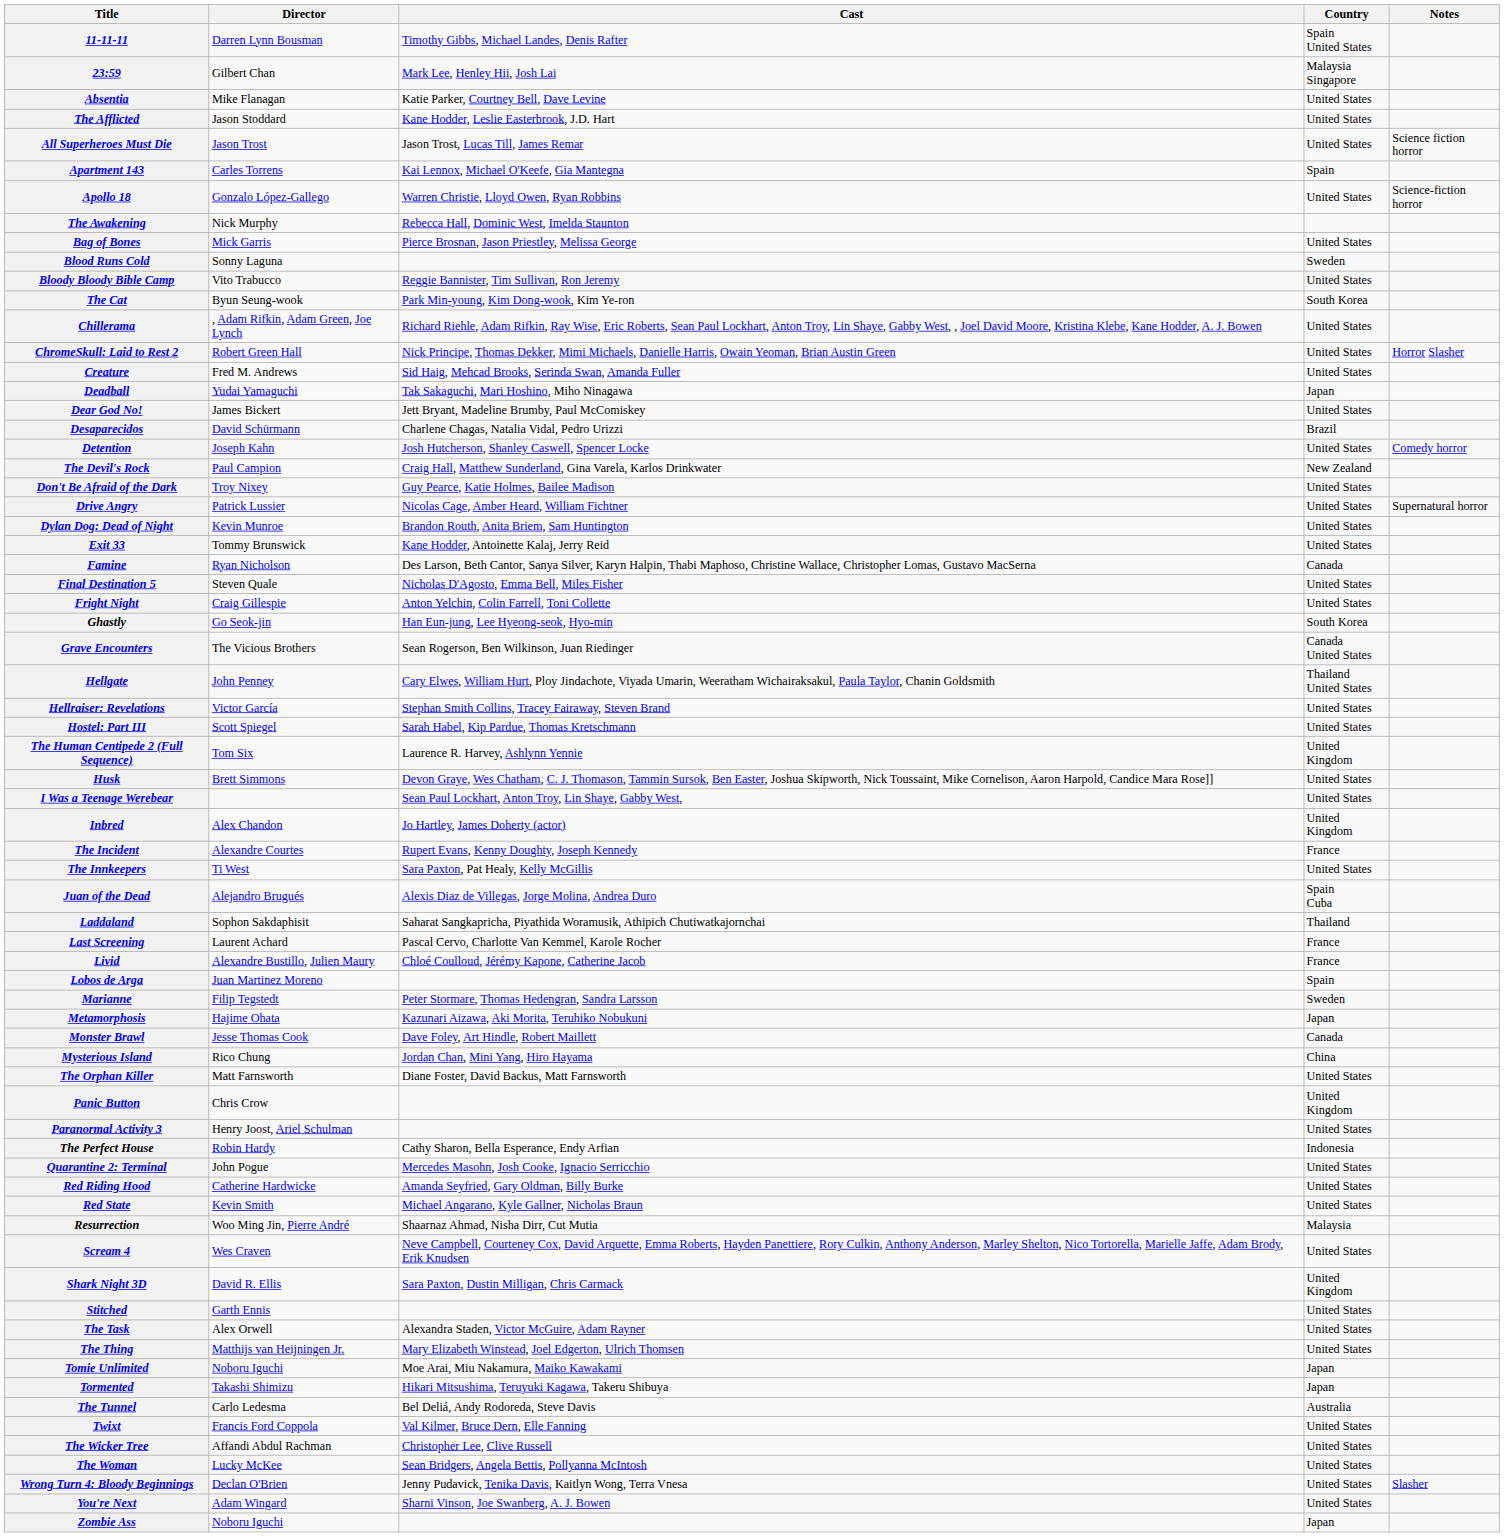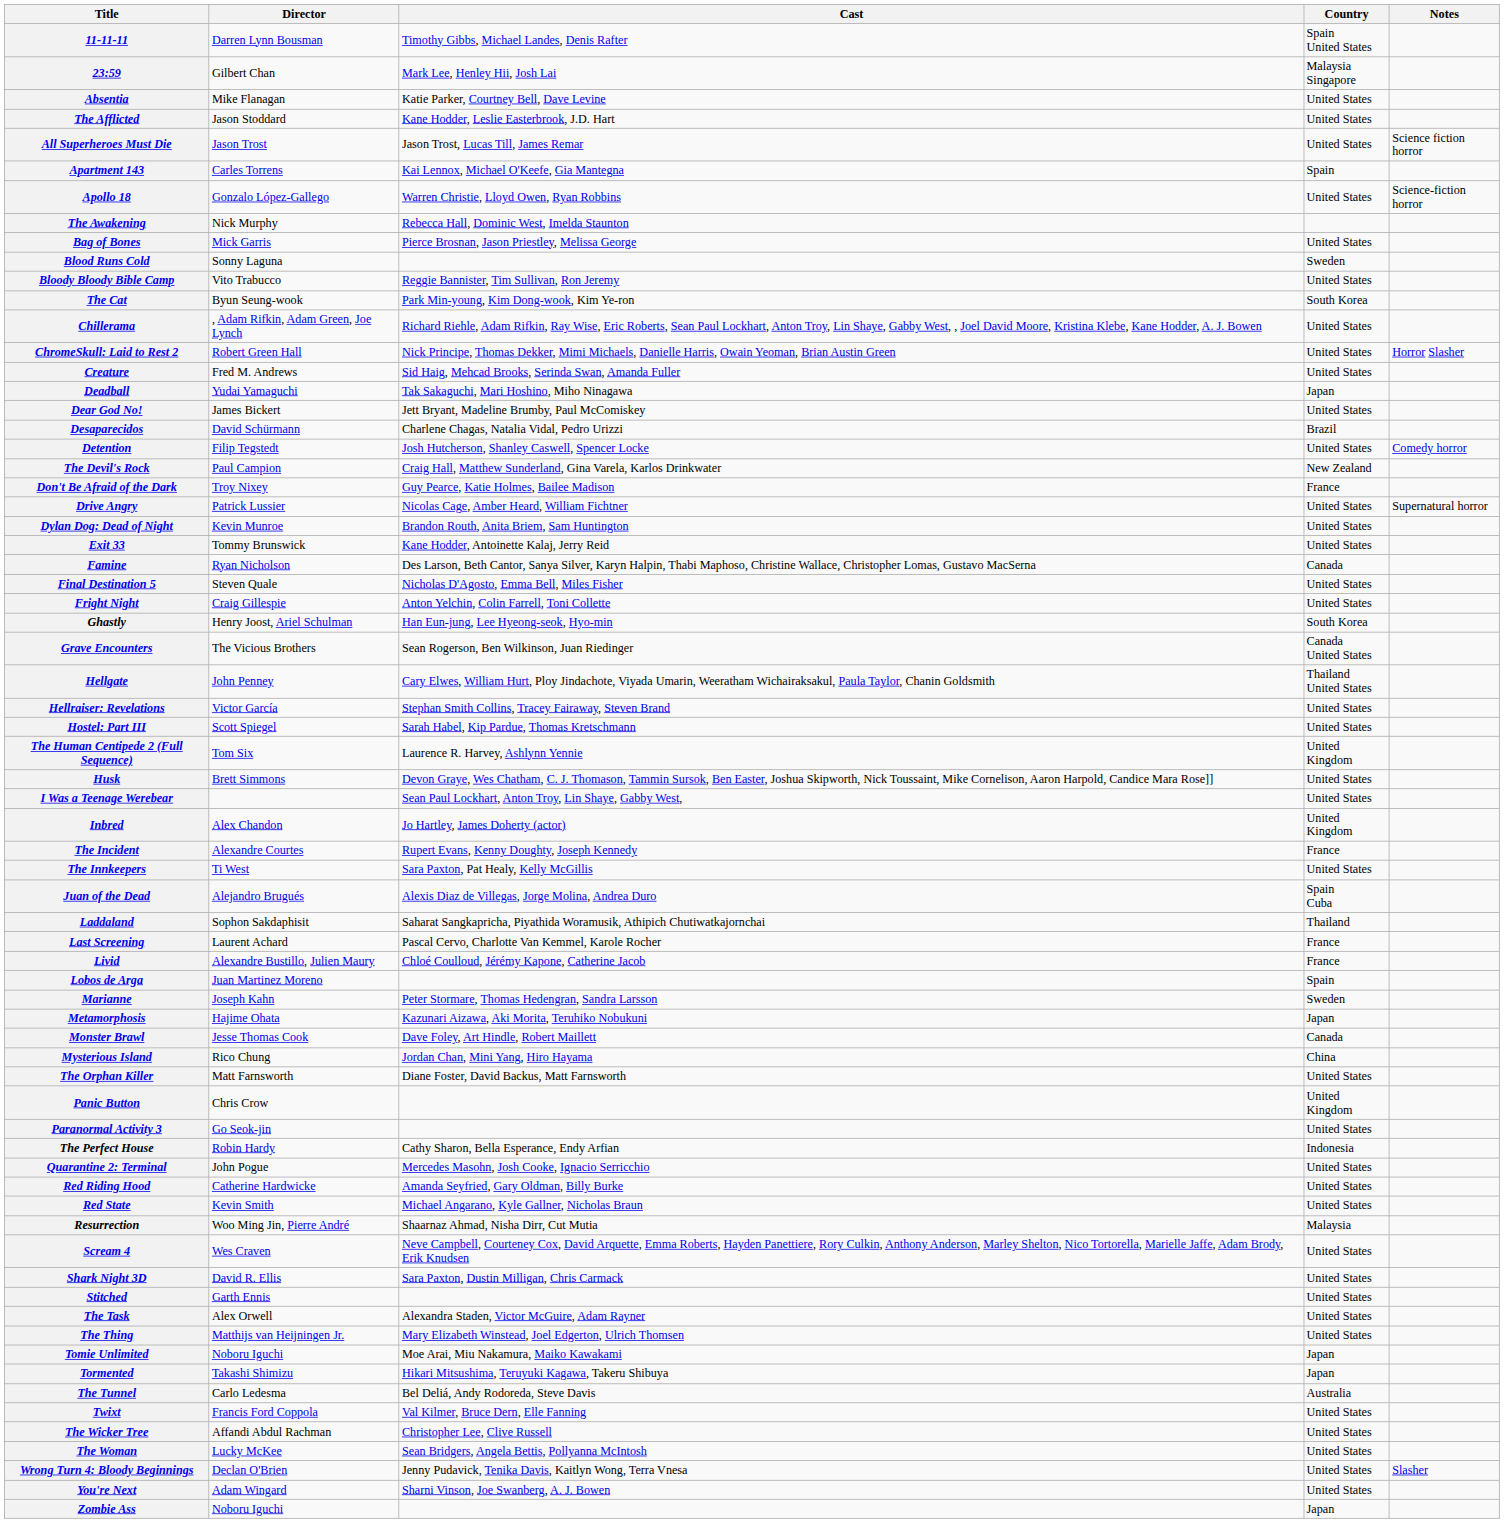Detention | Director: Joseph Kahn -> Filip Tegstedt
Don't Be Afraid of the Dark | Country: United States -> France
Ghastly | Director: Go Seok-jin -> Henry Joost, Ariel Schulman
Marianne | Director: Filip Tegstedt -> Joseph Kahn
Paranormal Activity 3 | Director: Henry Joost, Ariel Schulman -> Go Seok-jin
Shark Night 3D | Country: United Kingdom -> United States
